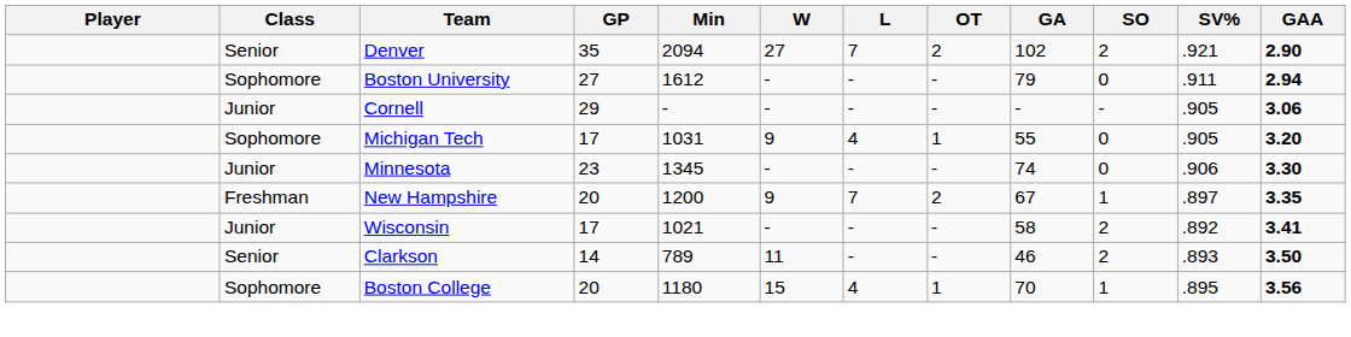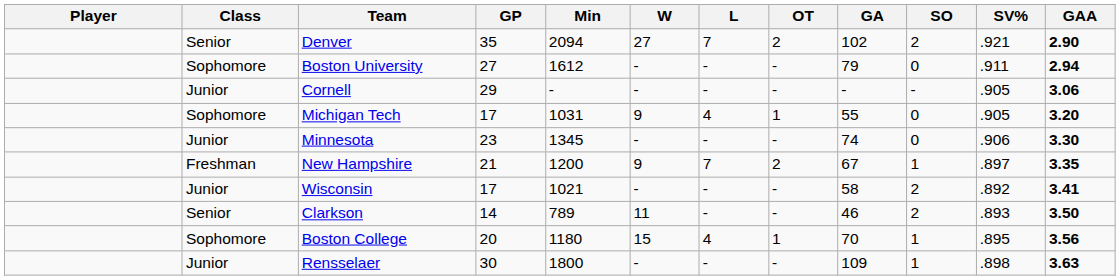New Hampshire | GP: 20 -> 21
+ row: Junior | Rensselaer | 30 | 1800 | - | - | - | 109 | 1 | .898 | 3.63
